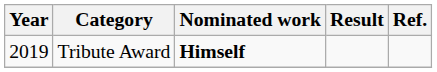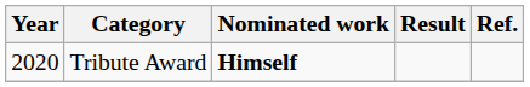Tribute Award | Year: 2019 -> 2020
